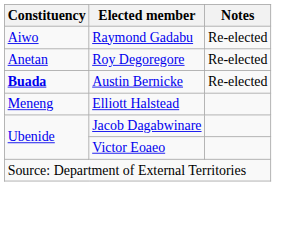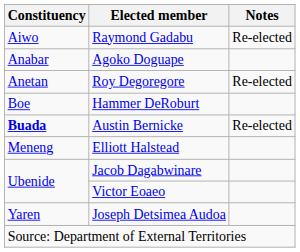+ row: Anabar | Agoko Doguape
+ row: Boe | Hammer DeRoburt
+ row: Yaren | Joseph Detsimea Audoa
